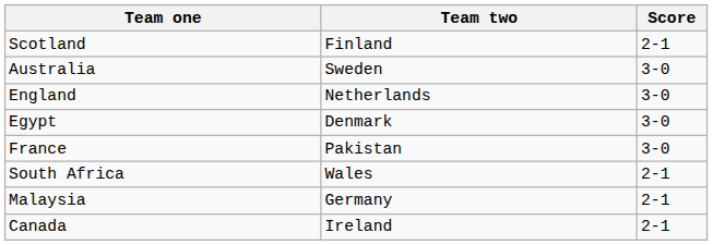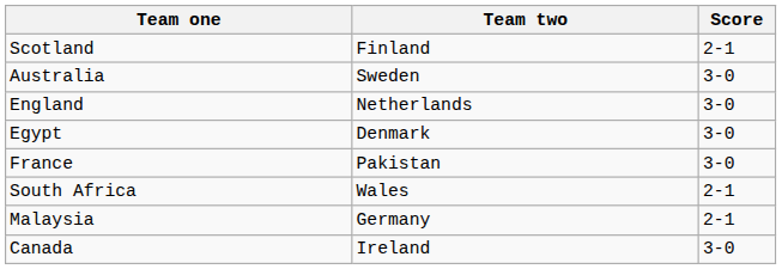Canada | Score: 2-1 -> 3-0
